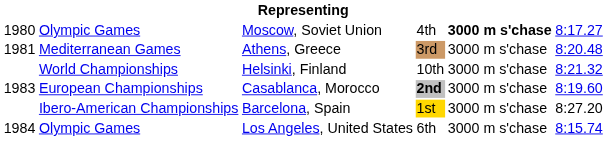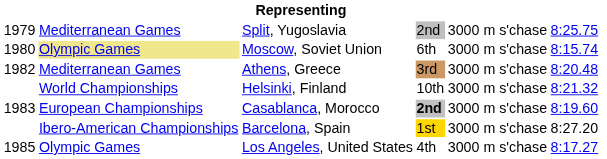+ row: 1979 | Mediterranean Games | Split, Yugoslavia | 2nd | 3000 m s'chase | 8:25.75
Moscow, Soviet Union | column 2: no background -> khaki background
Moscow, Soviet Union | column 4: 4th -> 6th
Moscow, Soviet Union | column 5: bold -> normal
Moscow, Soviet Union | column 6: 8:17.27 -> 8:15.74
Athens, Greece | column 1: 1981 -> 1982
Los Angeles, United States | column 1: 1984 -> 1985
Los Angeles, United States | column 4: 6th -> 4th
Los Angeles, United States | column 6: 8:15.74 -> 8:17.27
